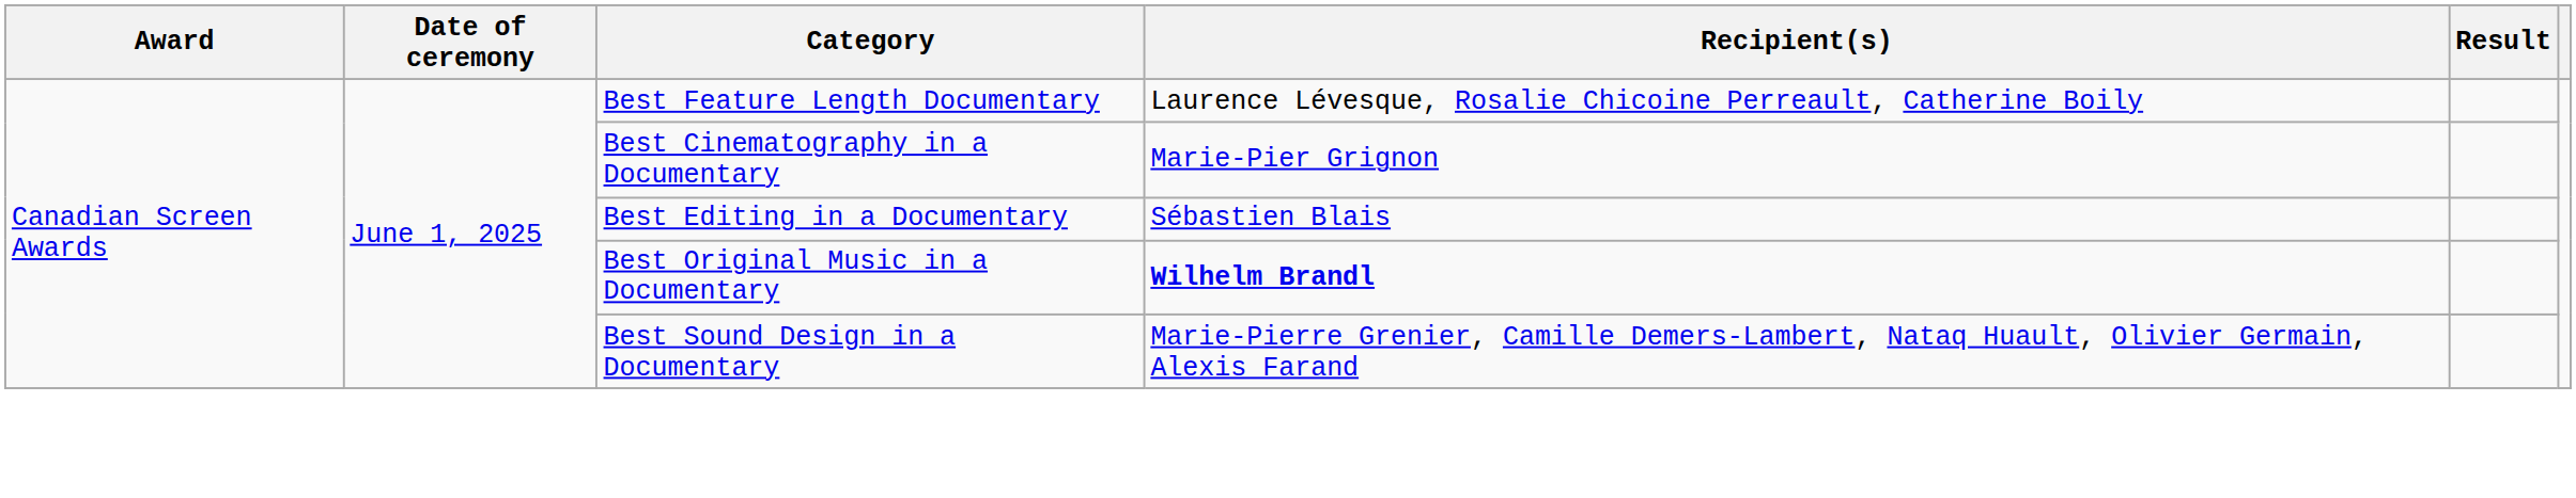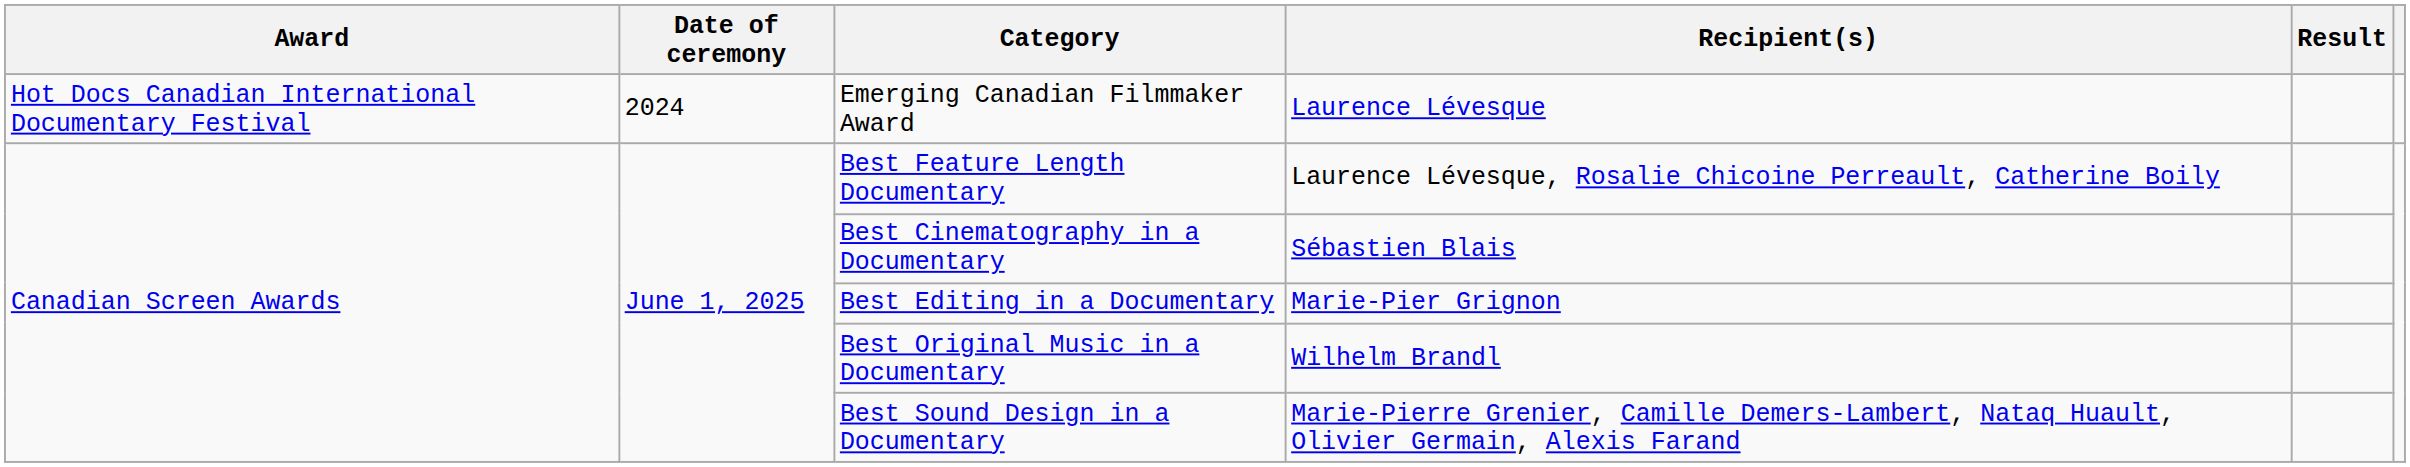+ row: Hot Docs Canadian International Documentary Festival | 2024 | Emerging Canadian Filmmaker Award | Laurence Lévesque
Best Cinematography in a Documentary | Recipient(s): Marie-Pier Grignon -> Sébastien Blais
Best Editing in a Documentary | Recipient(s): Sébastien Blais -> Marie-Pier Grignon
Best Original Music in a Documentary | Recipient(s): bold -> normal
